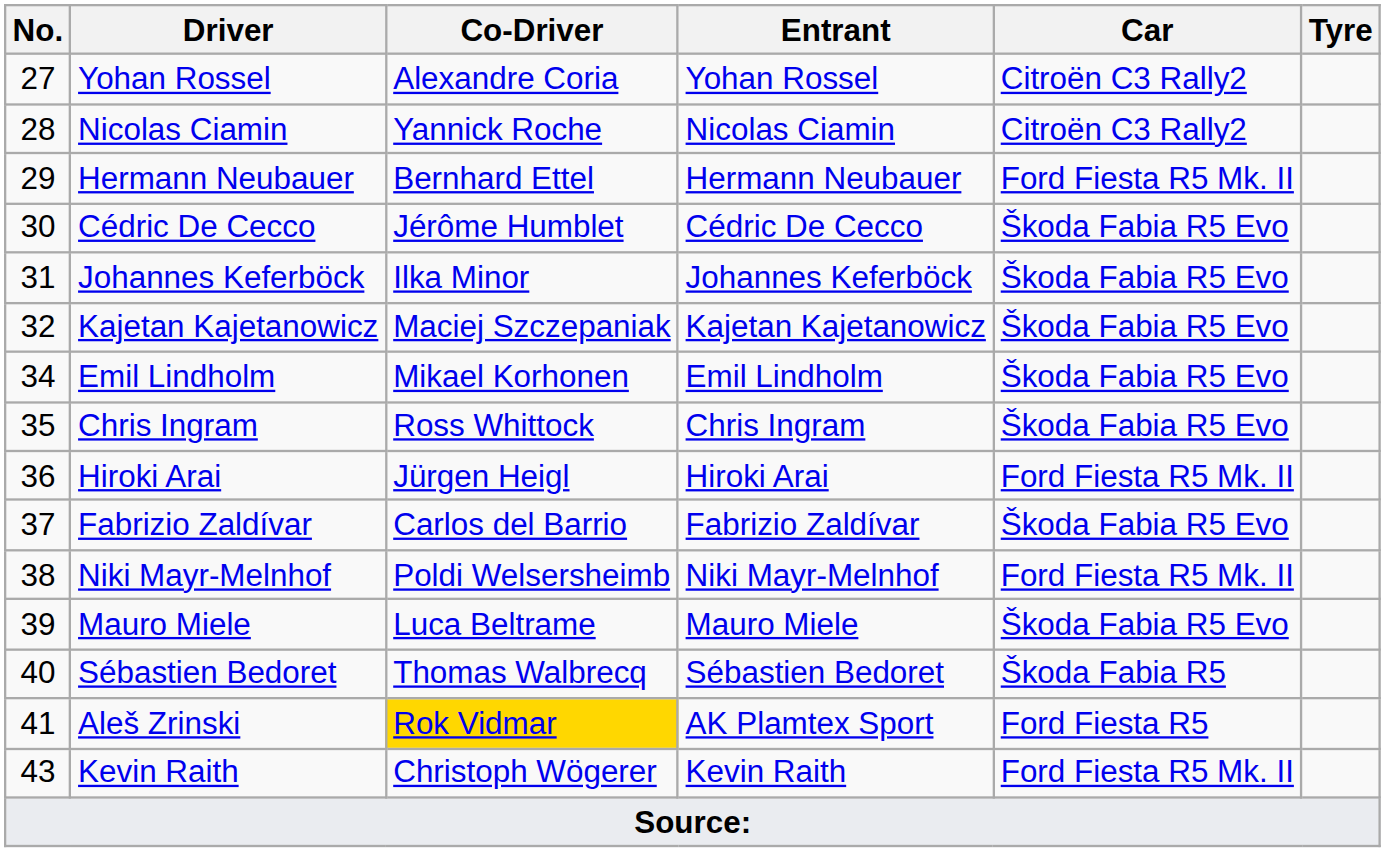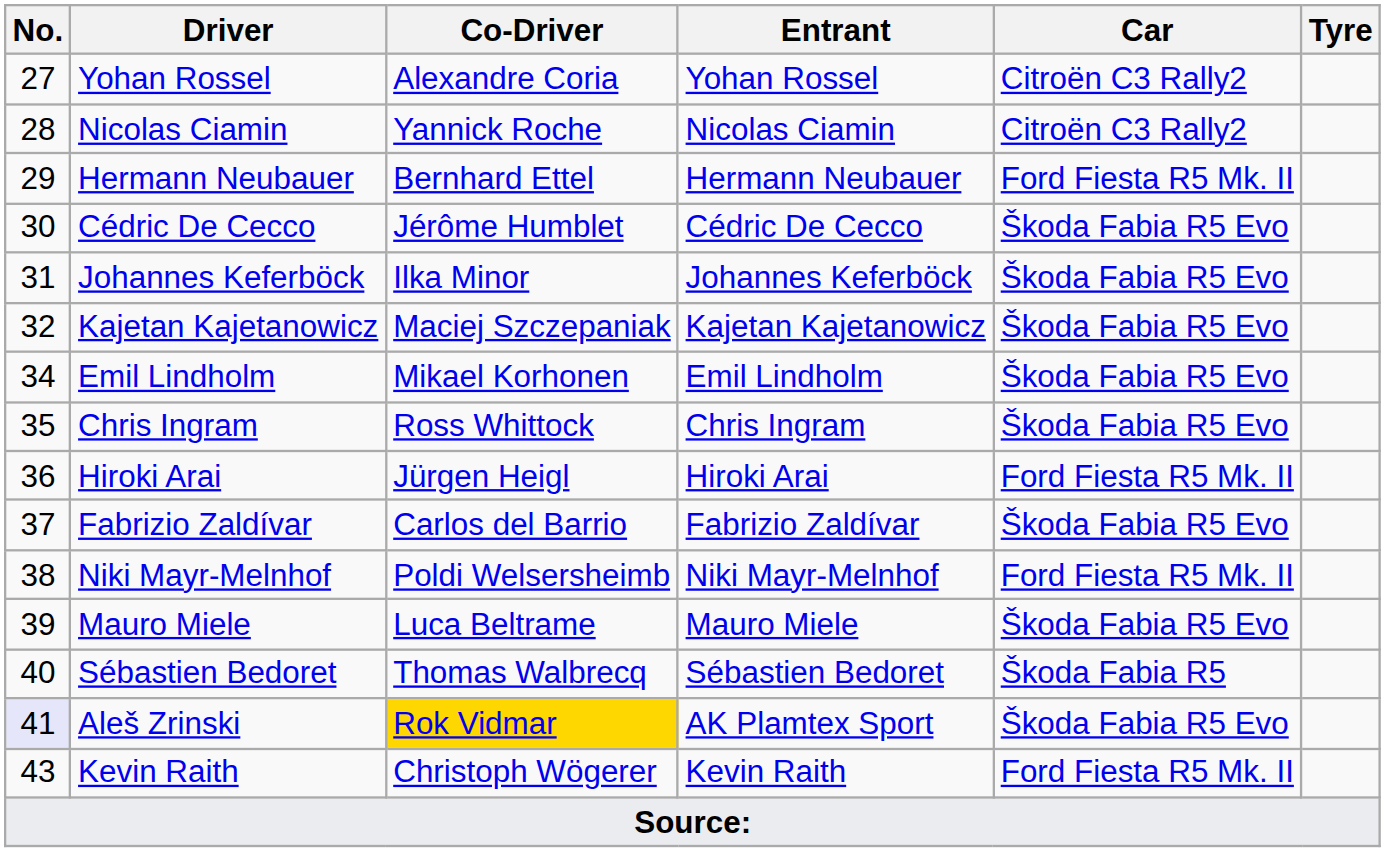Aleš Zrinski | No.: no background -> lavender background
Aleš Zrinski | Car: Ford Fiesta R5 -> Škoda Fabia R5 Evo
